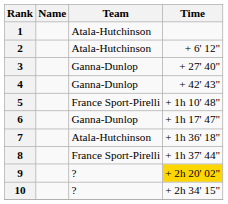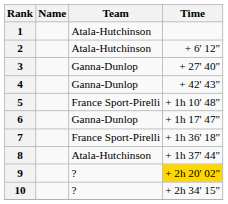7 | Team: Atala-Hutchinson -> France Sport-Pirelli
8 | Team: France Sport-Pirelli -> Atala-Hutchinson
